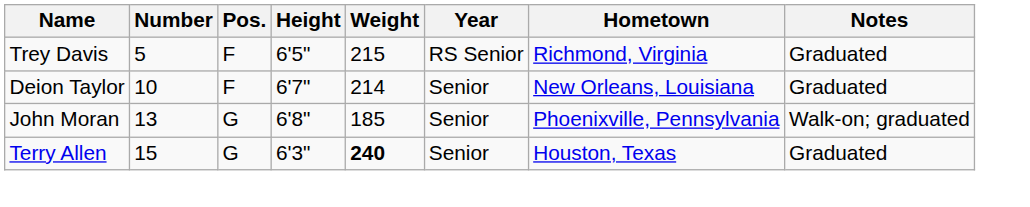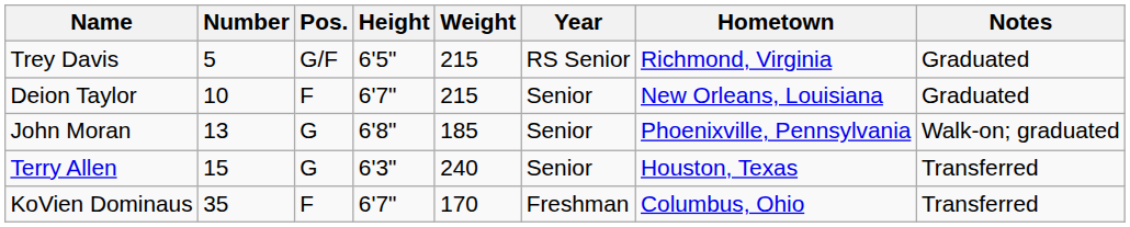Trey Davis | Pos.: F -> G/F
Deion Taylor | Weight: 214 -> 215
Terry Allen | Weight: bold -> normal
Terry Allen | Notes: Graduated -> Transferred
+ row: KoVien Dominaus | 35 | F | 6'7" | 170 | Freshman | Columbus, Ohio | Transferred
